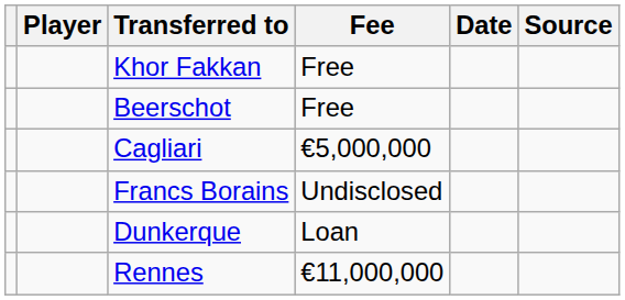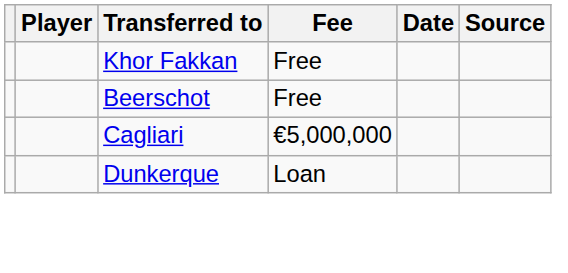- row: Francs Borains | Undisclosed
- row: Rennes | €11,000,000
